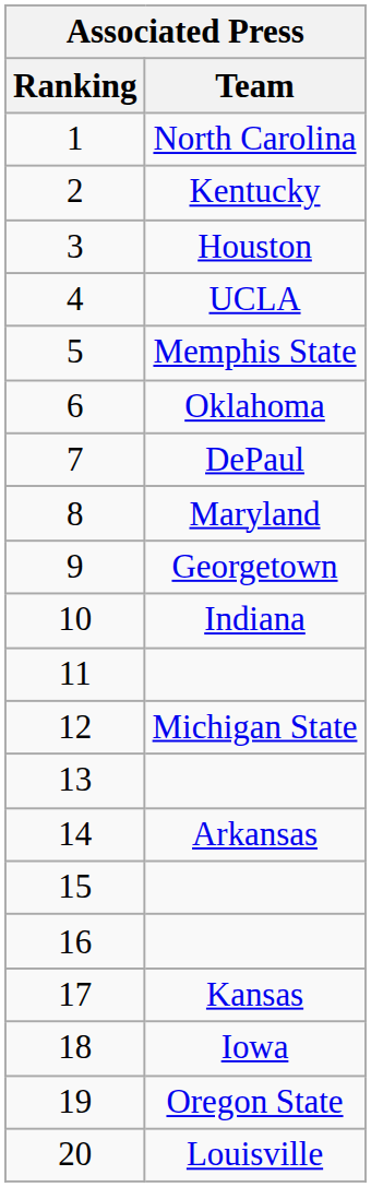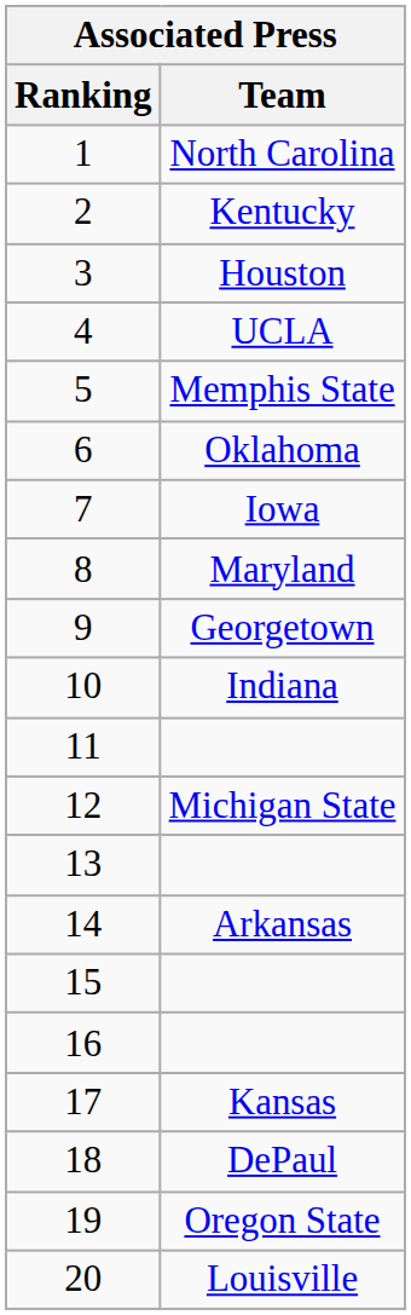7 | Team: DePaul -> Iowa
18 | Team: Iowa -> DePaul
